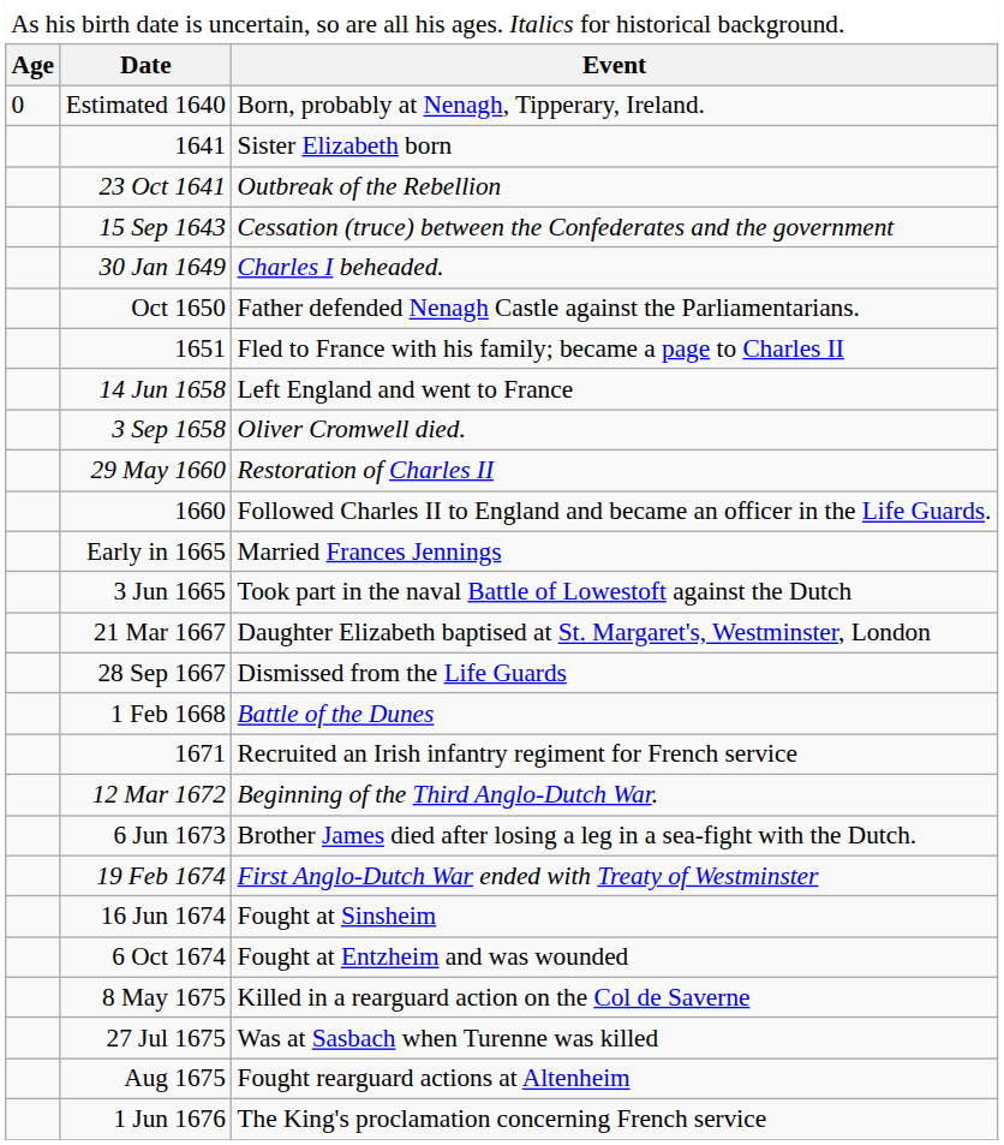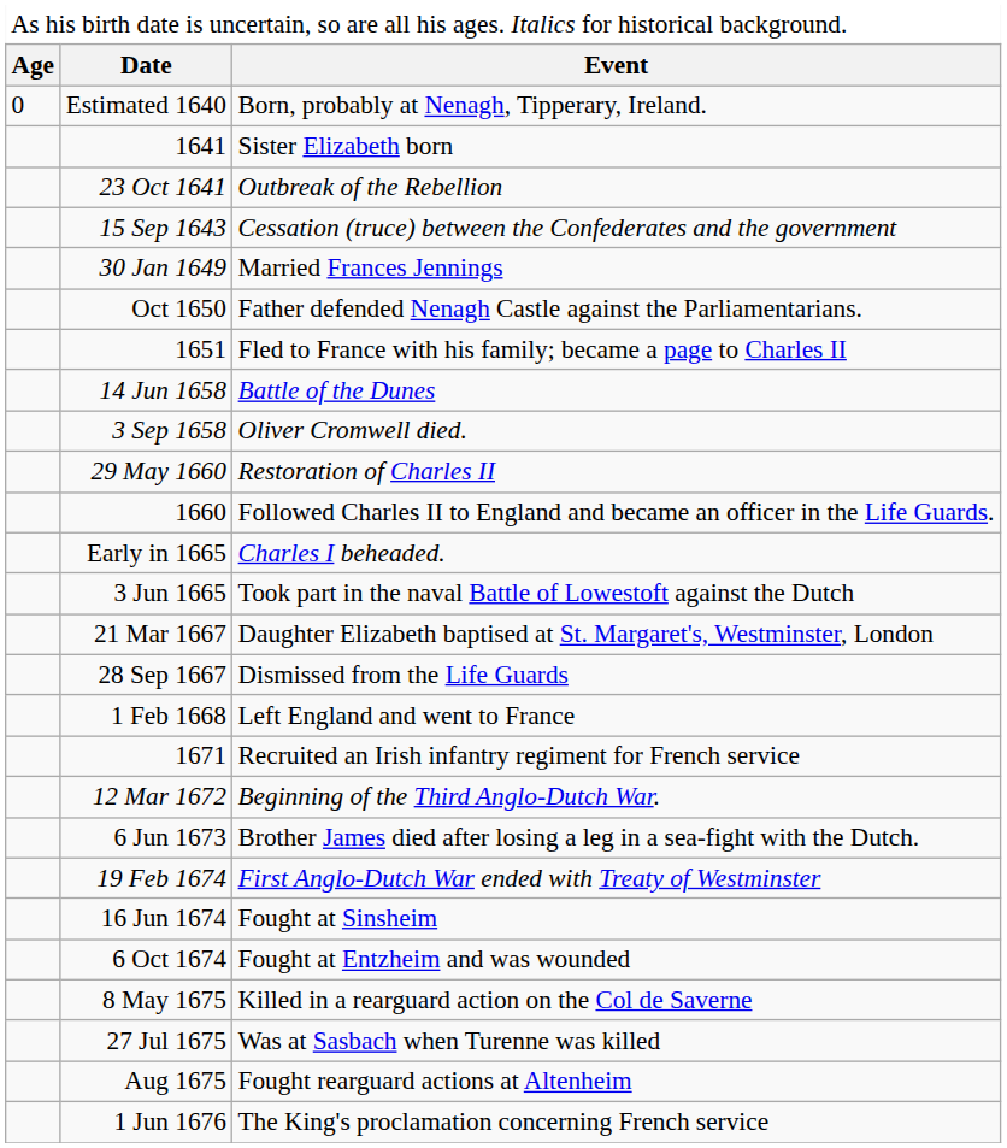30 Jan 1649 | column 3: Charles I beheaded. -> Married Frances Jennings
14 Jun 1658 | column 3: Left England and went to France -> Battle of the Dunes
Early in 1665 | column 3: Married Frances Jennings -> Charles I beheaded.
1 Feb 1668 | column 3: Battle of the Dunes -> Left England and went to France
